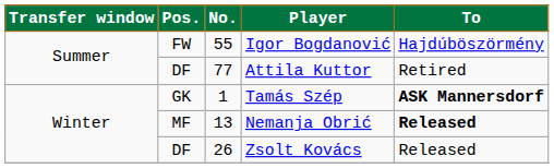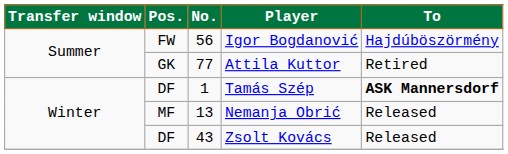Igor Bogdanović | No.: 55 -> 56
Attila Kuttor | Pos.: DF -> GK
Tamás Szép | Pos.: GK -> DF
Nemanja Obrić | To: bold -> normal
Zsolt Kovács | No.: 26 -> 43
